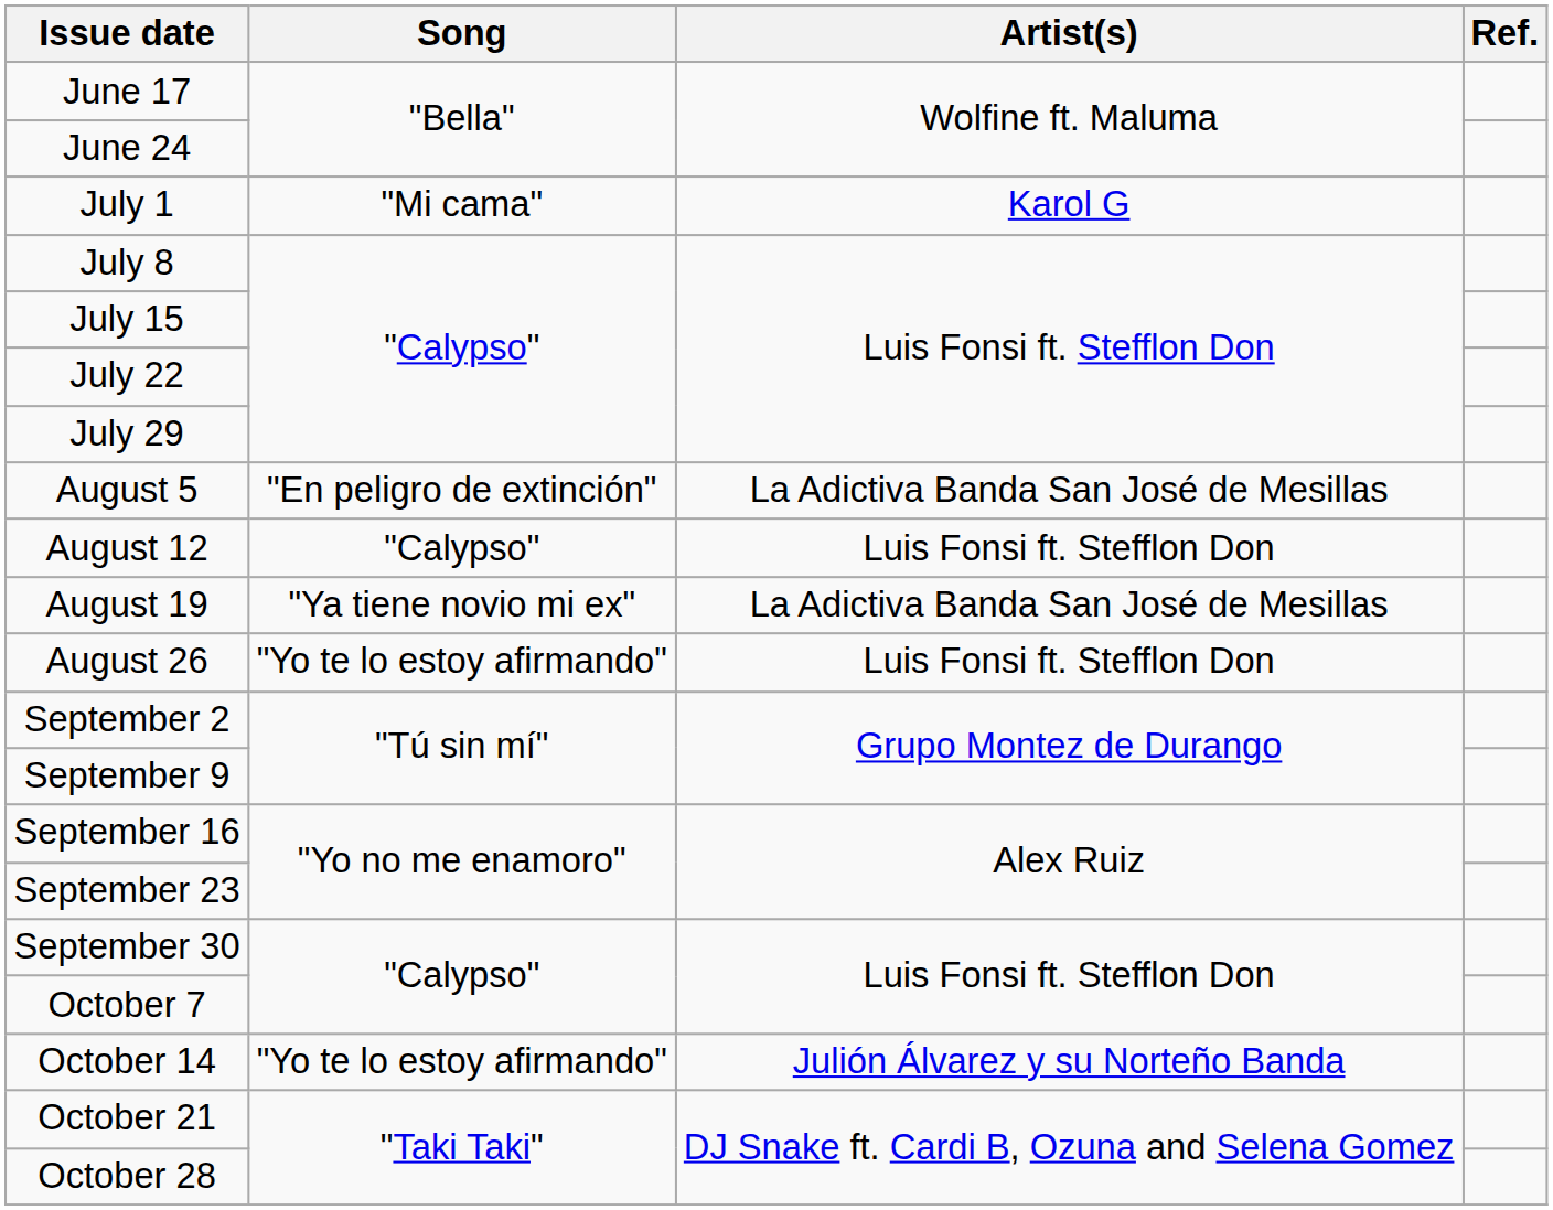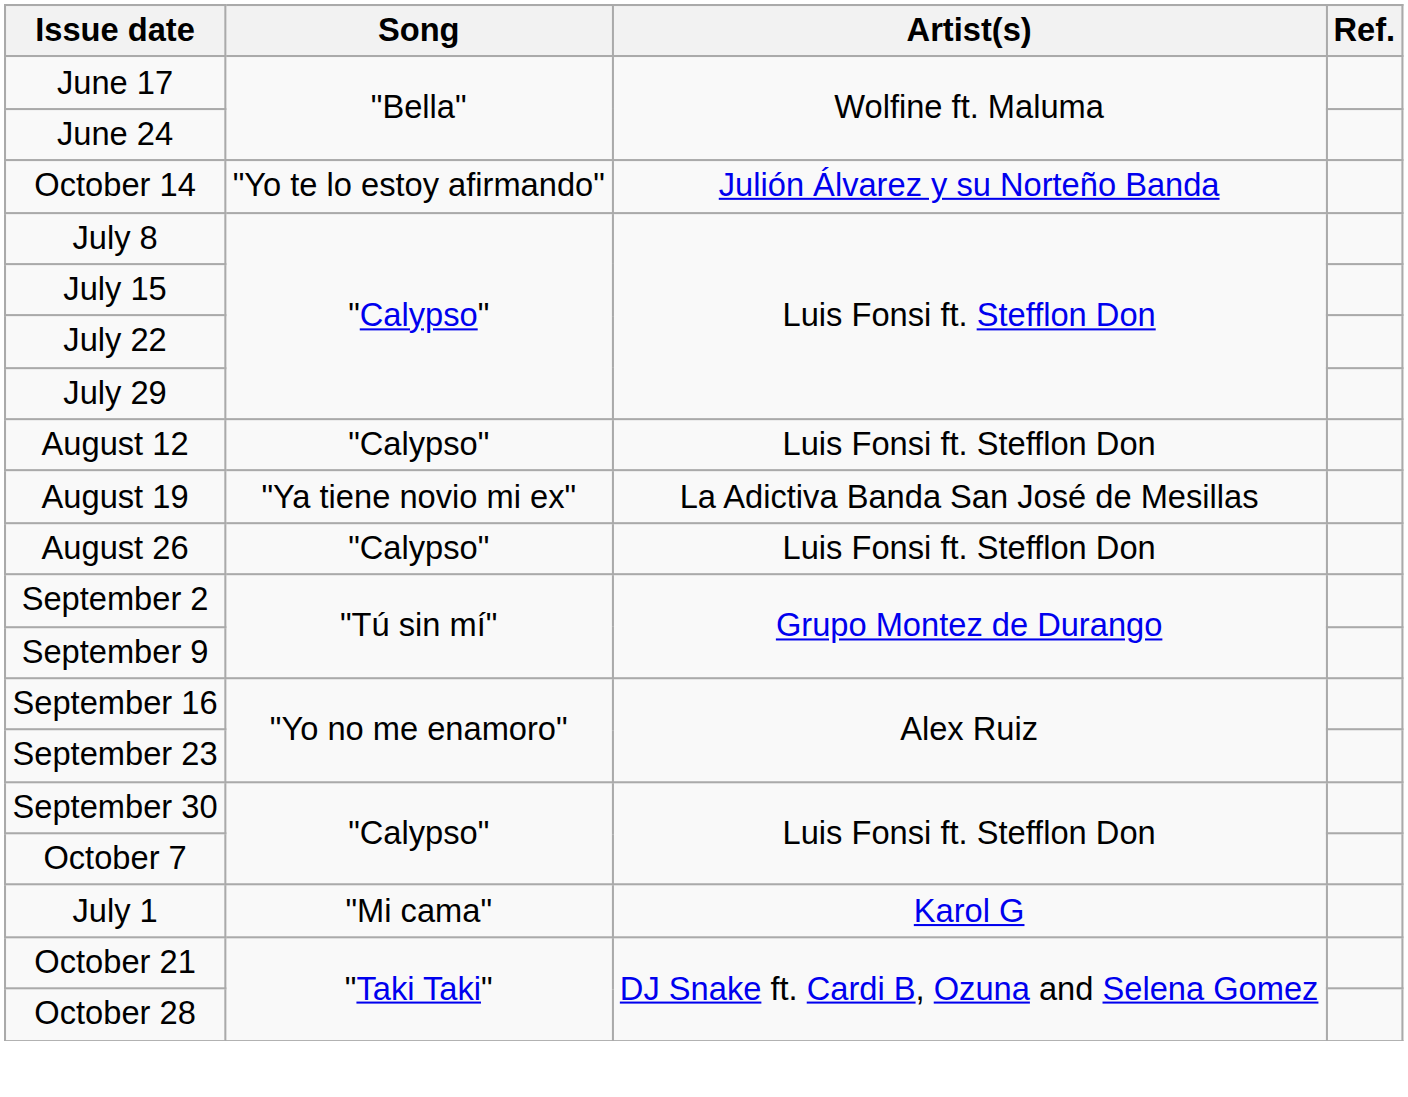rows swapped: July 1 <-> October 14
- row: August 5 | "En peligro de extinción" | La Adictiva Banda San José de Mesillas
August 26 | Song: "Yo te lo estoy afirmando" -> "Calypso"
